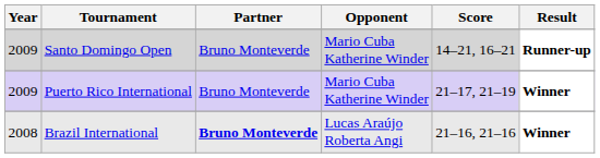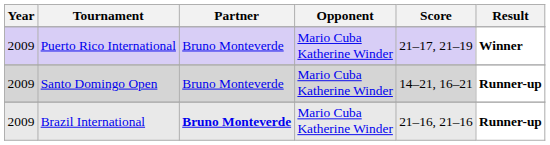rows swapped: Puerto Rico International <-> Santo Domingo Open
Brazil International | Year: 2008 -> 2009
Brazil International | Opponent: Lucas Araújo Roberta Angi -> Mario Cuba Katherine Winder
Brazil International | Result: Winner -> Runner-up
